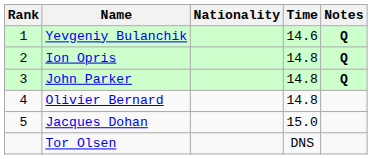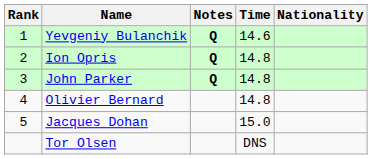columns swapped: Nationality <-> Notes
